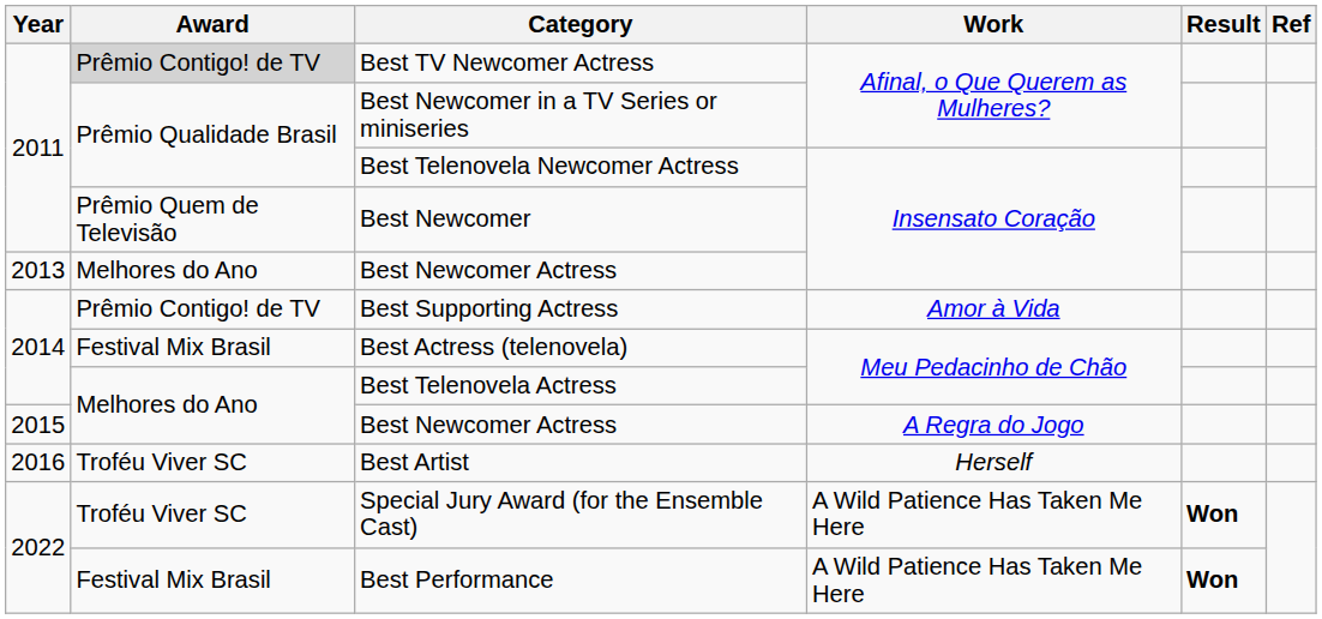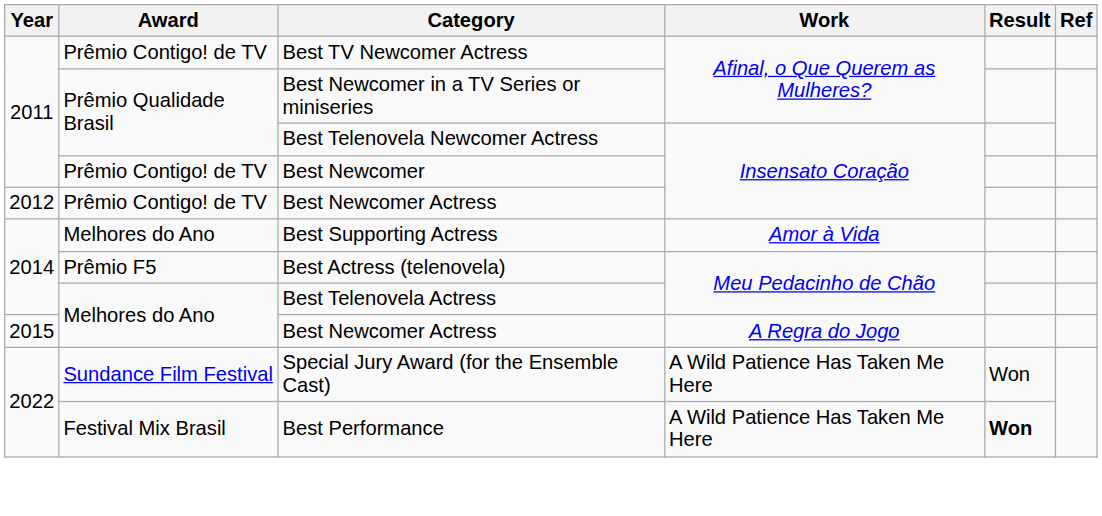Best TV Newcomer Actress | Award: lightgrey background -> no background
Best Newcomer | Award: Prêmio Quem de Televisão -> Prêmio Contigo! de TV
Best Newcomer Actress / Insensato Coração | Year: 2013 -> 2012
Best Newcomer Actress / Insensato Coração | Award: Melhores do Ano -> Prêmio Contigo! de TV
Best Supporting Actress | Award: Prêmio Contigo! de TV -> Melhores do Ano
Best Actress (telenovela) | Award: Festival Mix Brasil -> Prêmio F5
- row: 2016 | Troféu Viver SC | Best Artist | Herself
Special Jury Award (for the Ensemble Cast) | Award: Troféu Viver SC -> Sundance Film Festival
Special Jury Award (for the Ensemble Cast) | Result: bold -> normal
